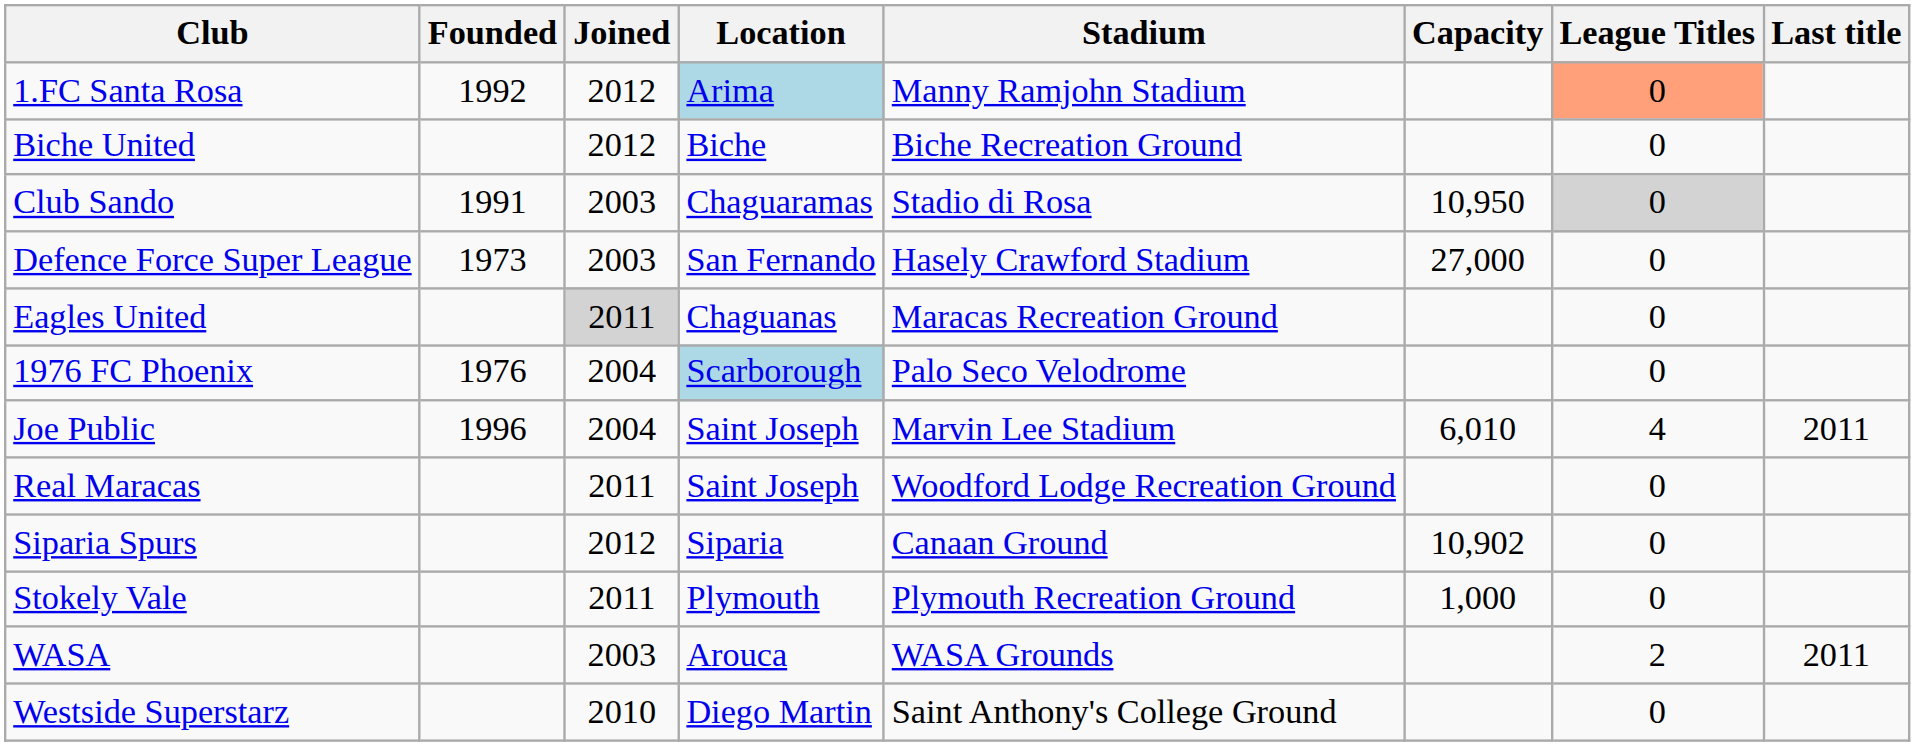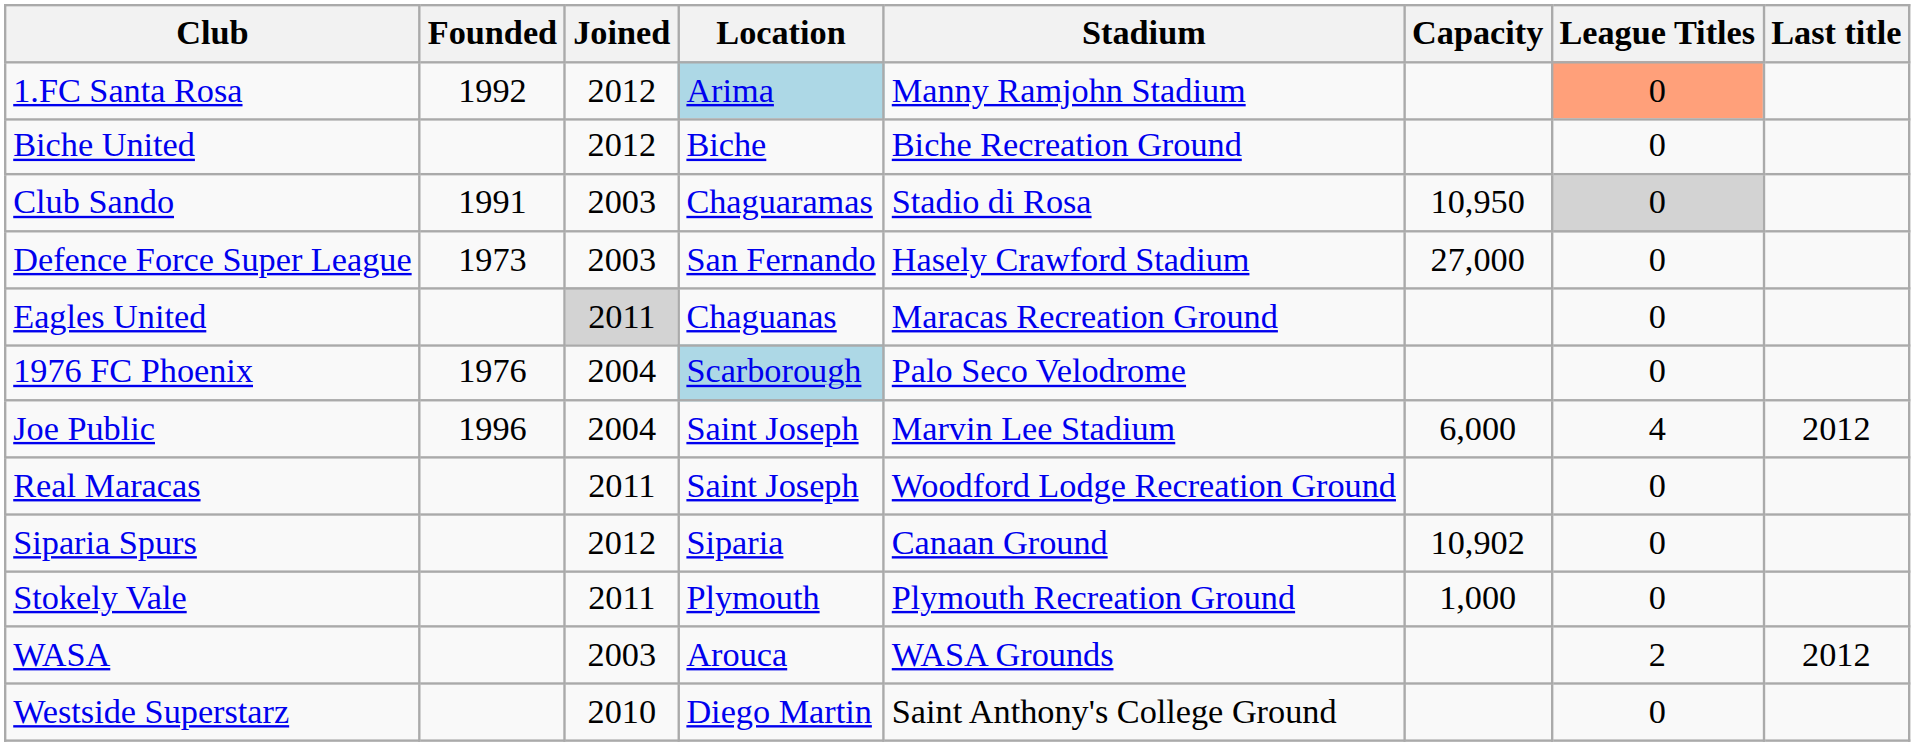Joe Public | Capacity: 6,010 -> 6,000
Joe Public | Last title: 2011 -> 2012
WASA | Last title: 2011 -> 2012
